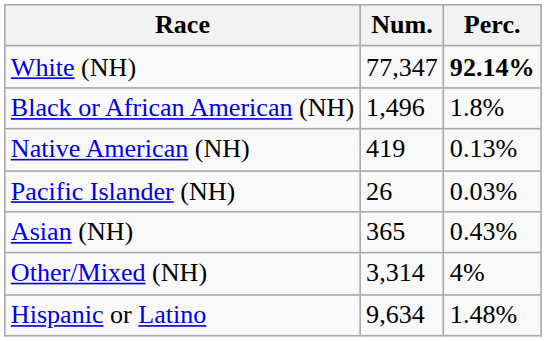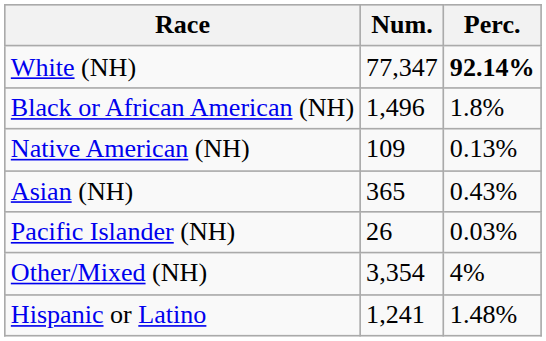Native American (NH) | Num.: 419 -> 109
rows swapped: Asian (NH) <-> Pacific Islander (NH)
Other/Mixed (NH) | Num.: 3,314 -> 3,354
Hispanic or Latino | Num.: 9,634 -> 1,241
